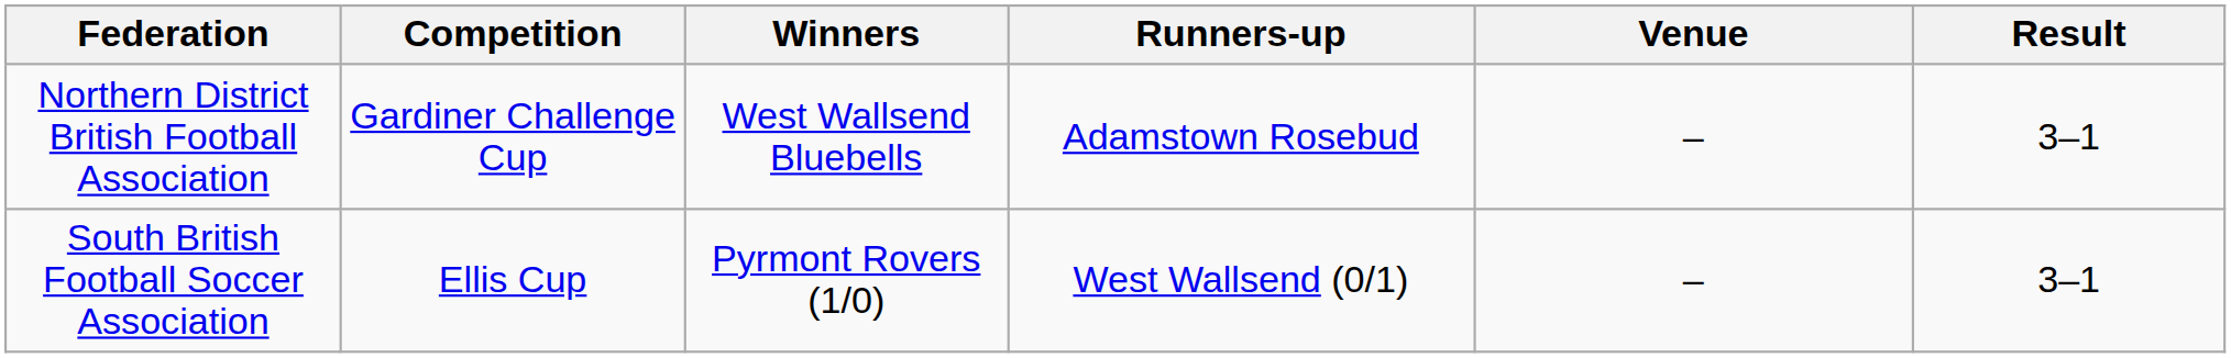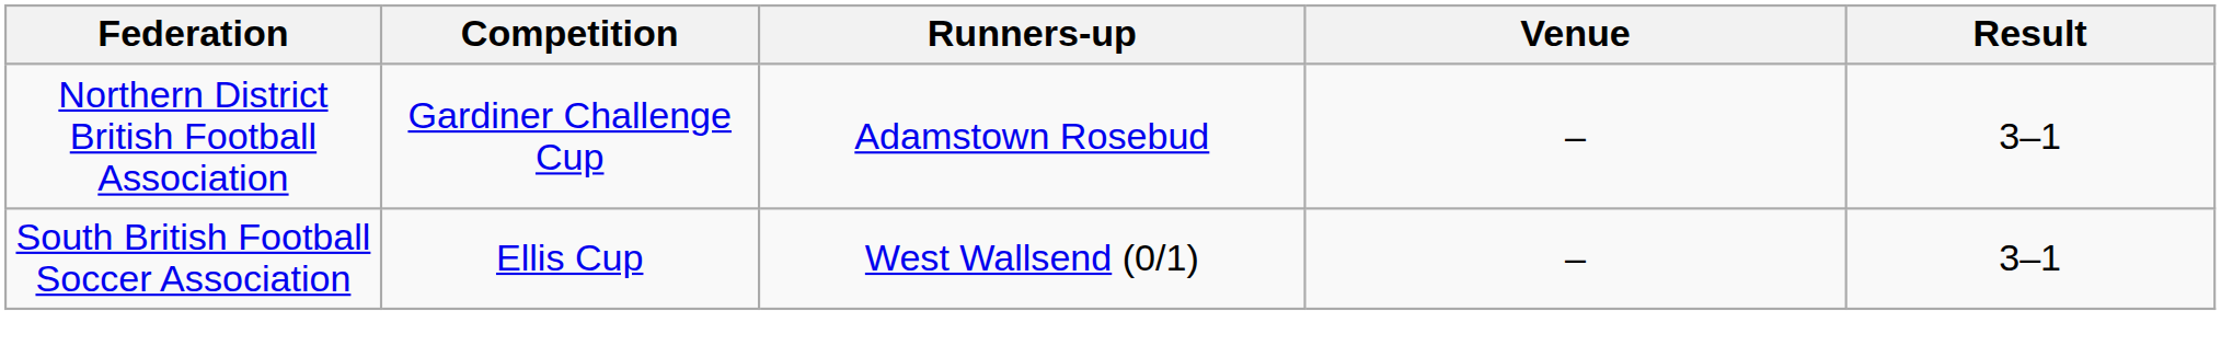- column: Winners | West Wallsend Bluebells | Pyrmont Rovers (1/0)
